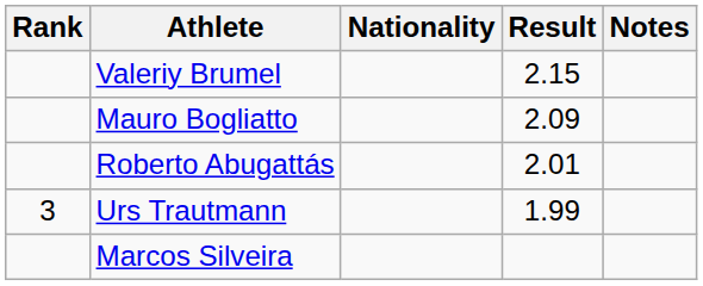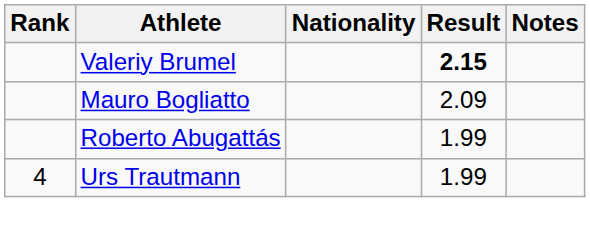Valeriy Brumel | Result: normal -> bold
Roberto Abugattás | Result: 2.01 -> 1.99
Urs Trautmann | Rank: 3 -> 4
- row: Marcos Silveira
